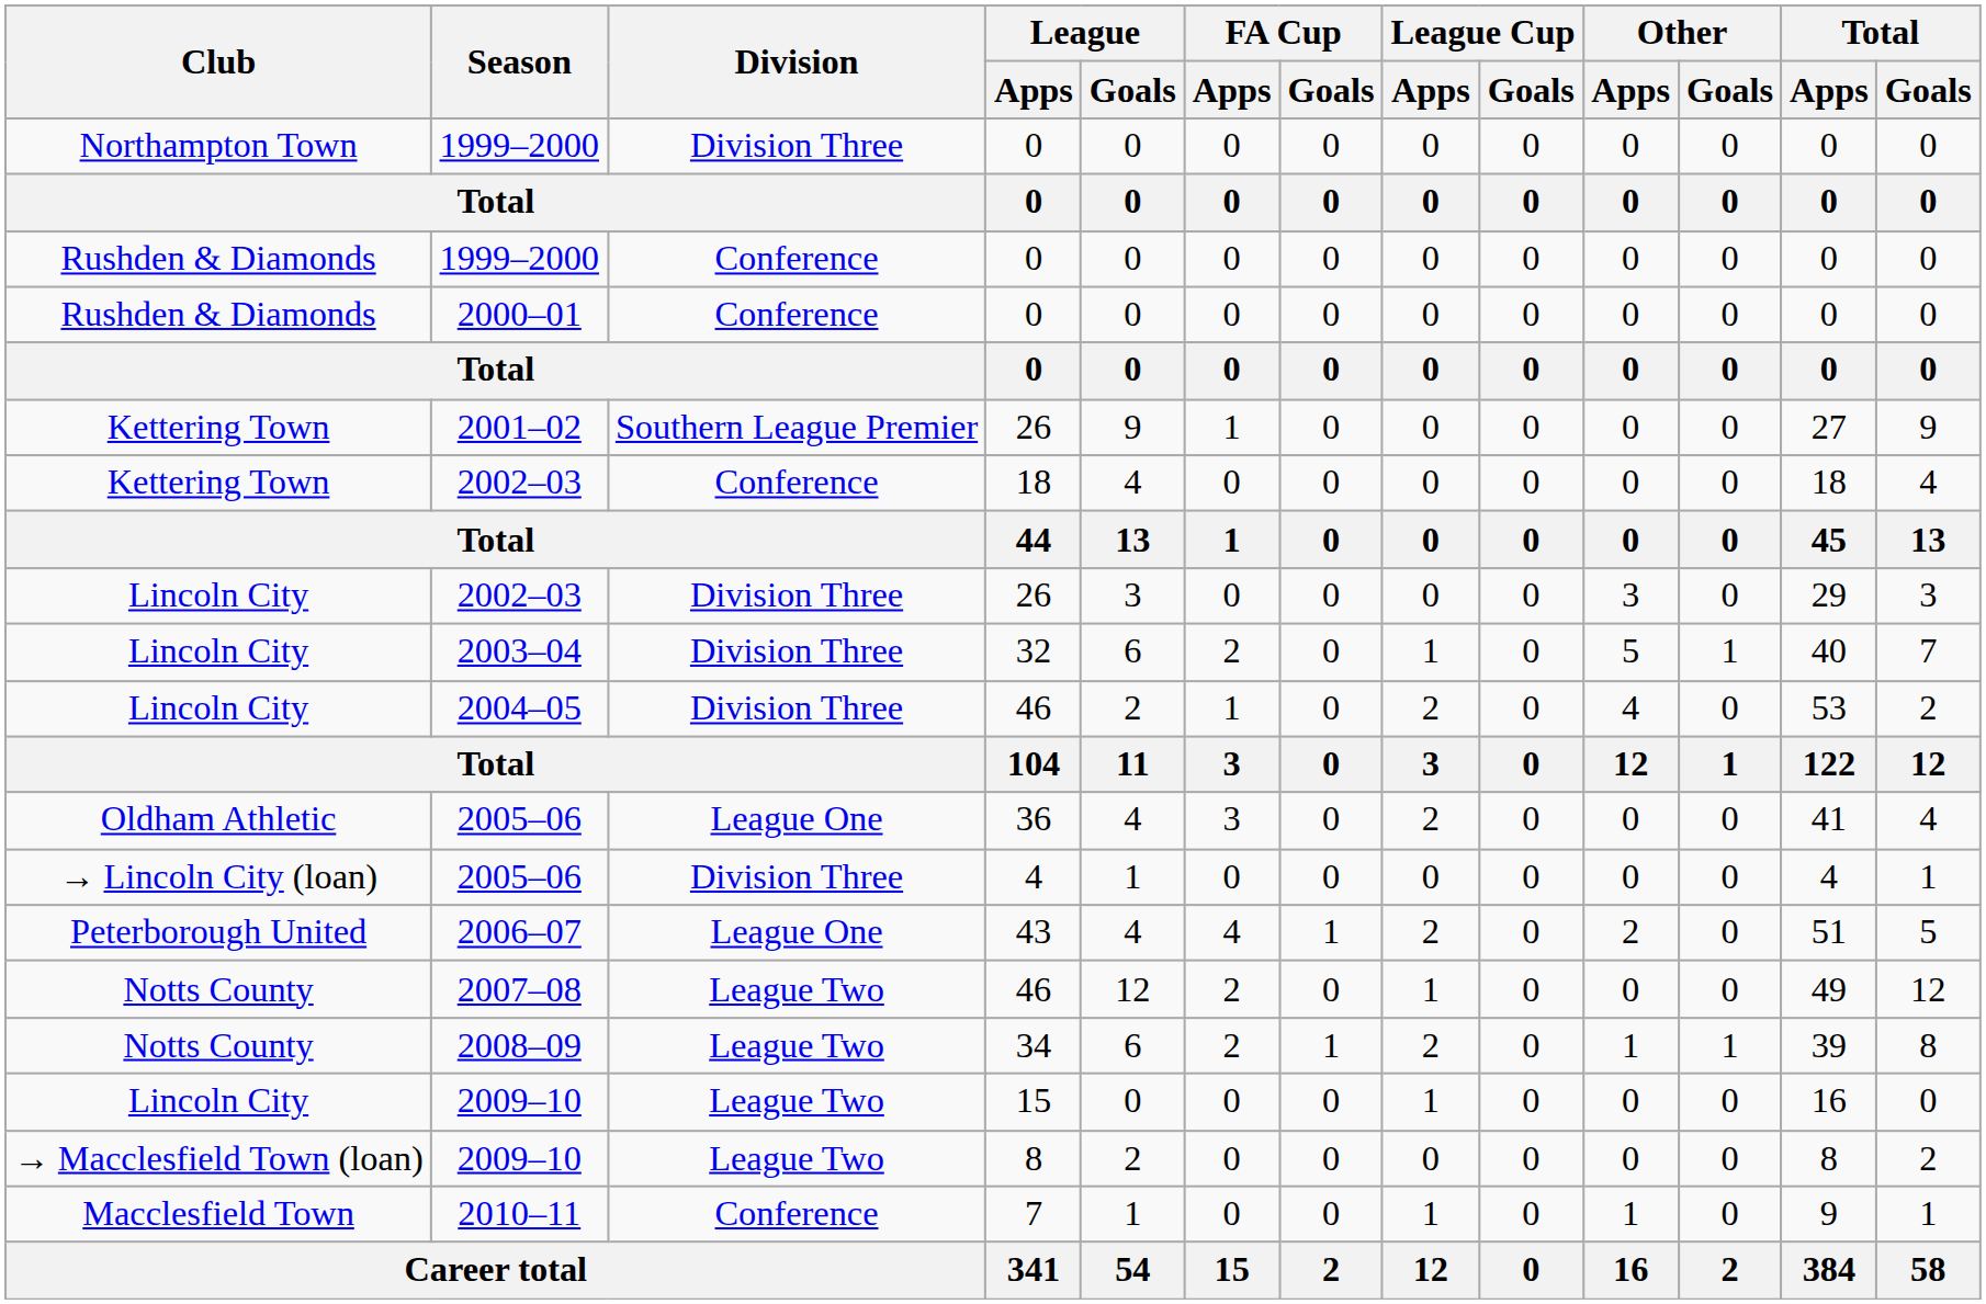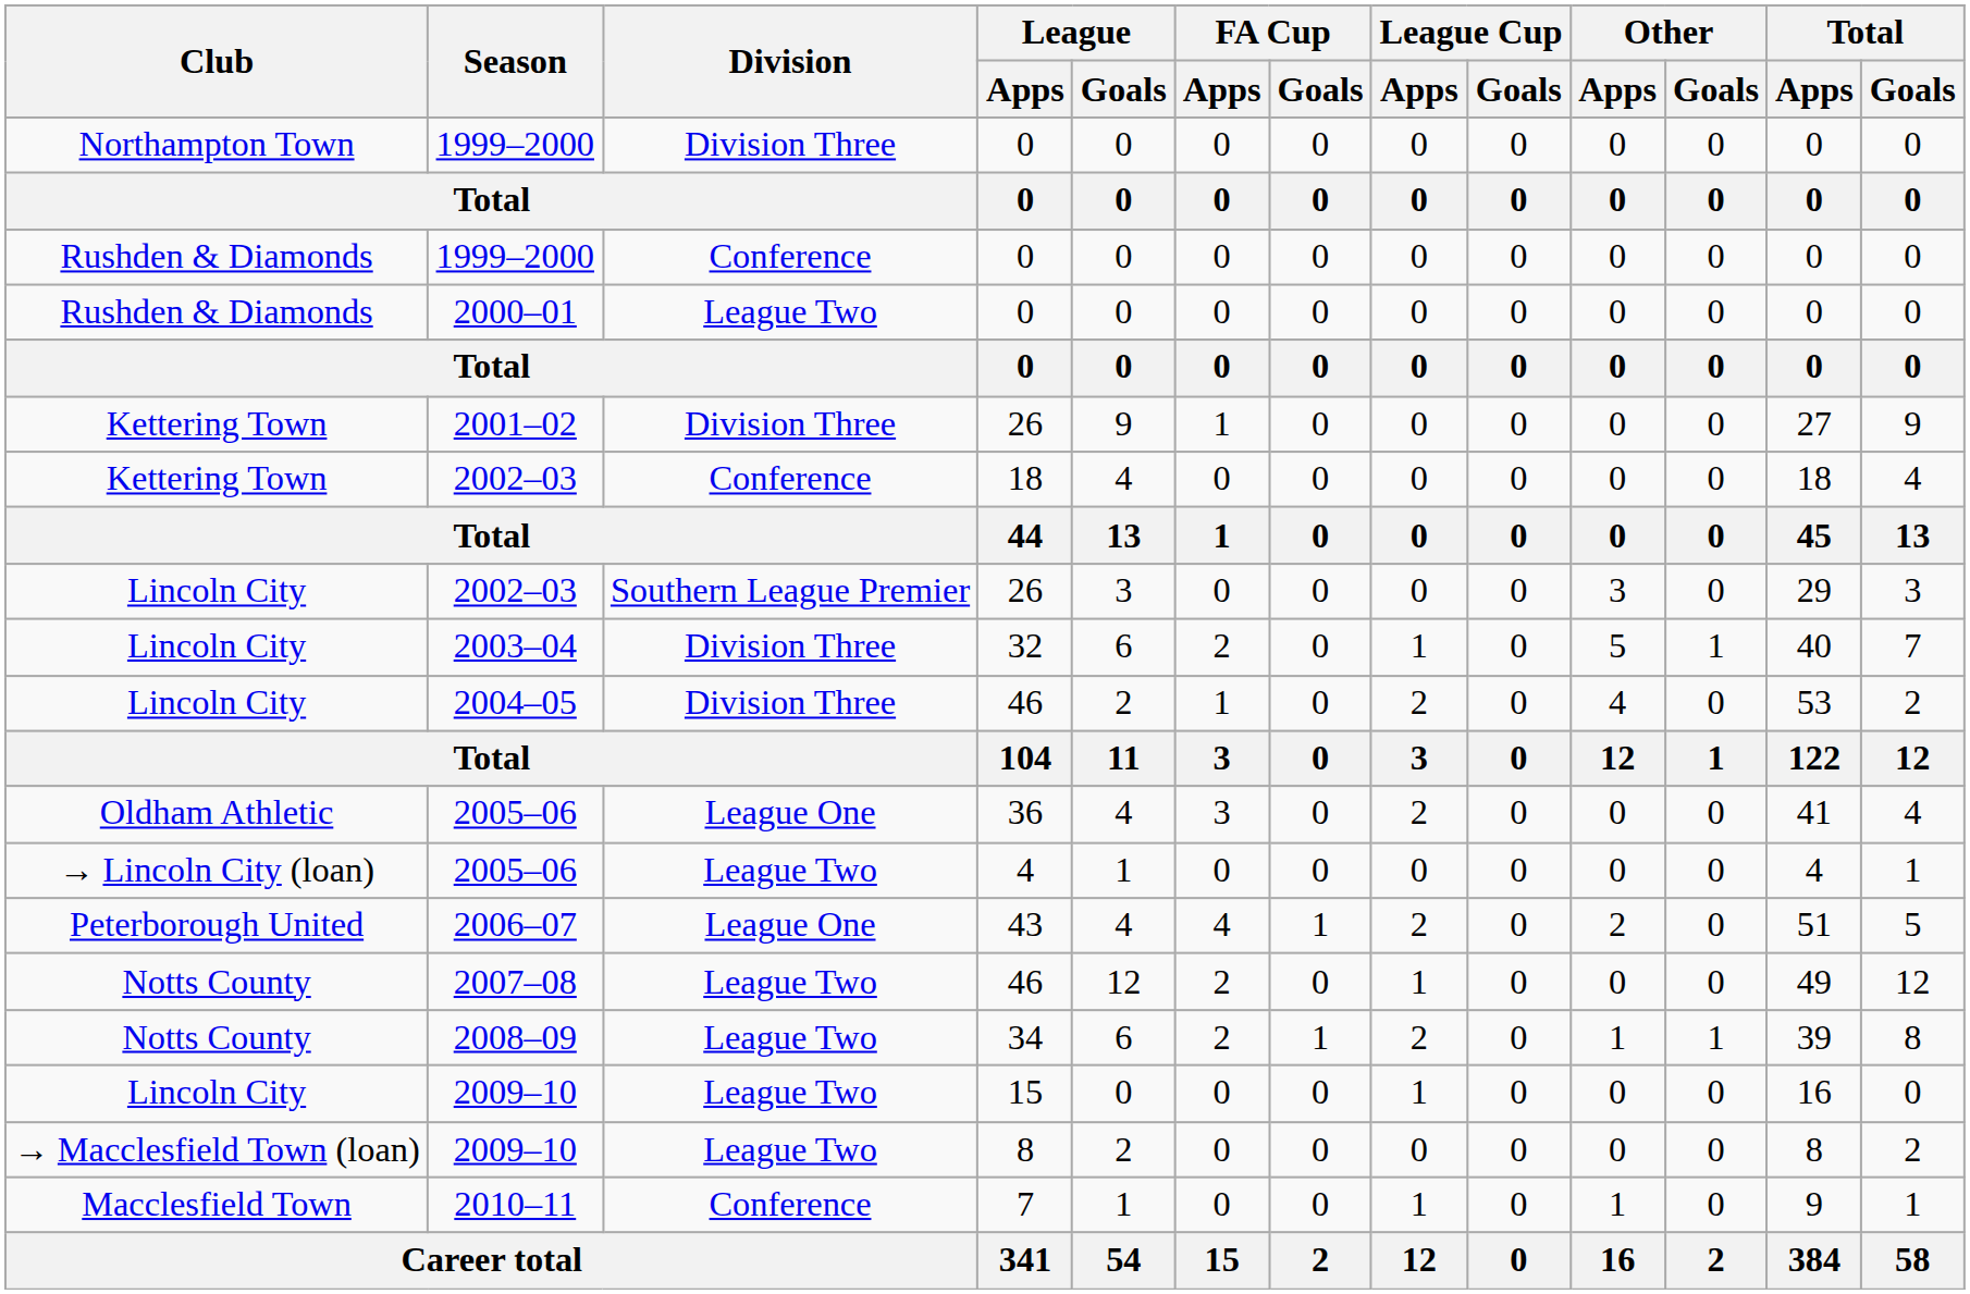2000–01 | Division: Conference -> League Two
2001–02 | Division: Southern League Premier -> Division Three
Lincoln City / 2002–03 | Division: Division Three -> Southern League Premier
→ Lincoln City (loan) / 2005–06 | Division: Division Three -> League Two
